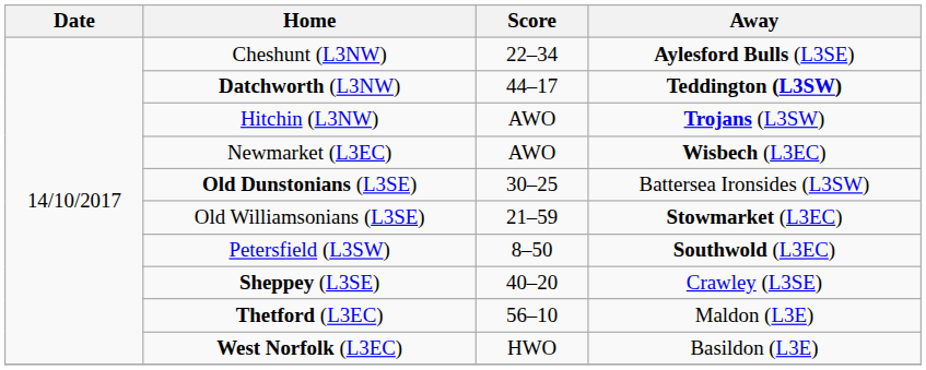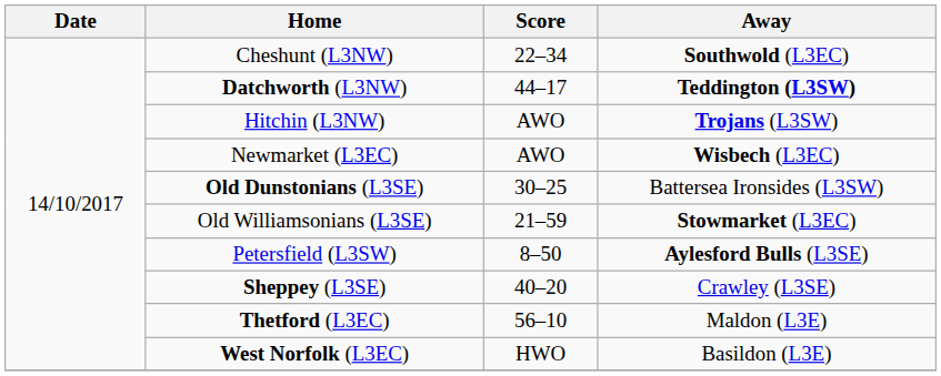Cheshunt (L3NW) | Away: Aylesford Bulls (L3SE) -> Southwold (L3EC)
Petersfield (L3SW) | Away: Southwold (L3EC) -> Aylesford Bulls (L3SE)
